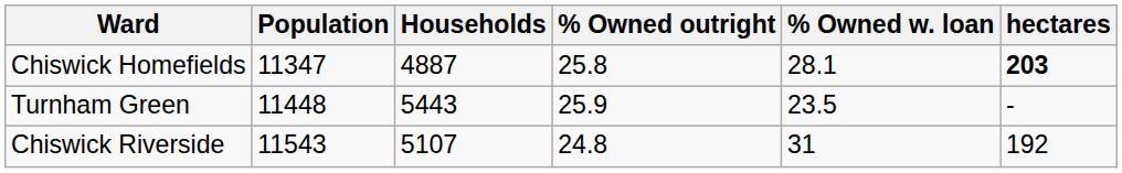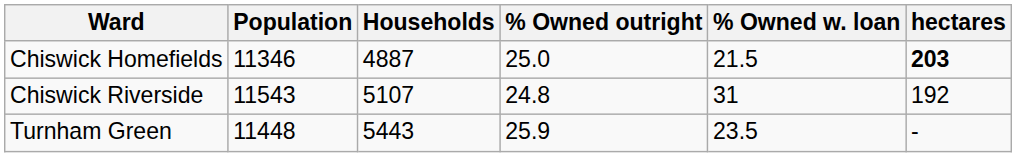Chiswick Homefields | Population: 11347 -> 11346
Chiswick Homefields | % Owned outright: 25.8 -> 25.0
Chiswick Homefields | % Owned w. loan: 28.1 -> 21.5
rows swapped: Chiswick Riverside <-> Turnham Green
